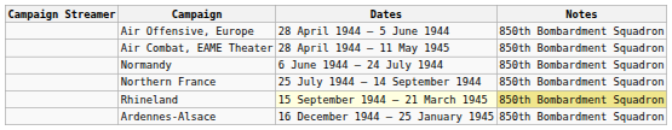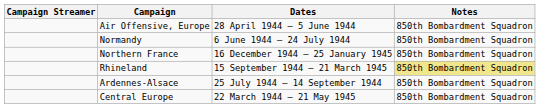- row: Air Combat, EAME Theater | 28 April 1944 – 11 May 1945 | 850th Bombardment Squadron
Northern France | Dates: 25 July 1944 – 14 September 1944 -> 16 December 1944 – 25 January 1945
Rhineland | Dates: lightyellow background -> no background
Ardennes-Alsace | Dates: 16 December 1944 – 25 January 1945 -> 25 July 1944 – 14 September 1944
+ row: Central Europe | 22 March 1944 – 21 May 1945 | 850th Bombardment Squadron
